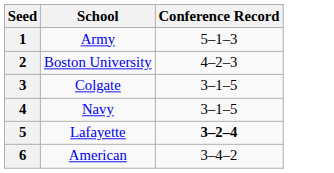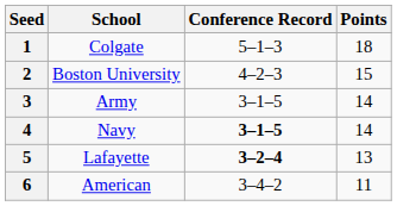+ column: Points | 18 | 15 | 14 | 14 | 13 | 11
1 | School: Army -> Colgate
3 | School: Colgate -> Army
4 | Conference Record: normal -> bold
